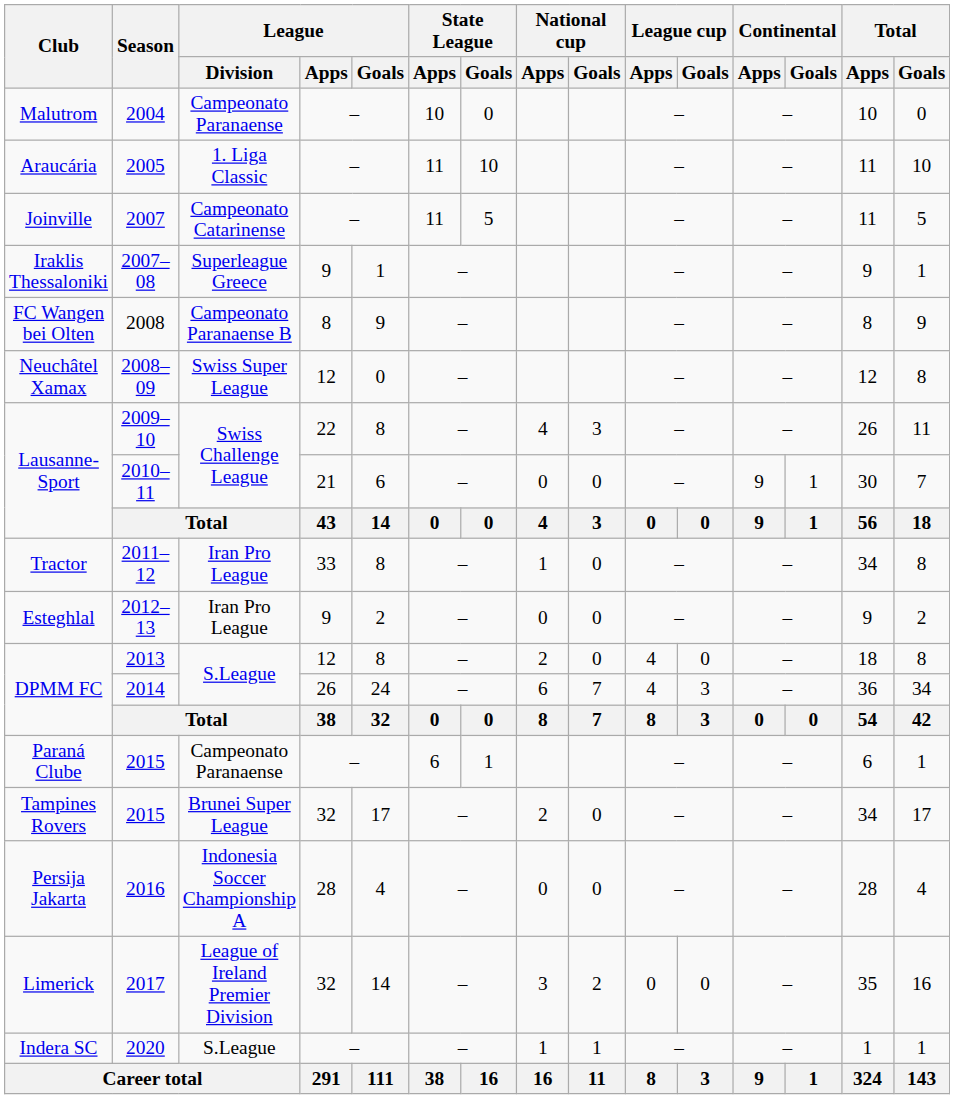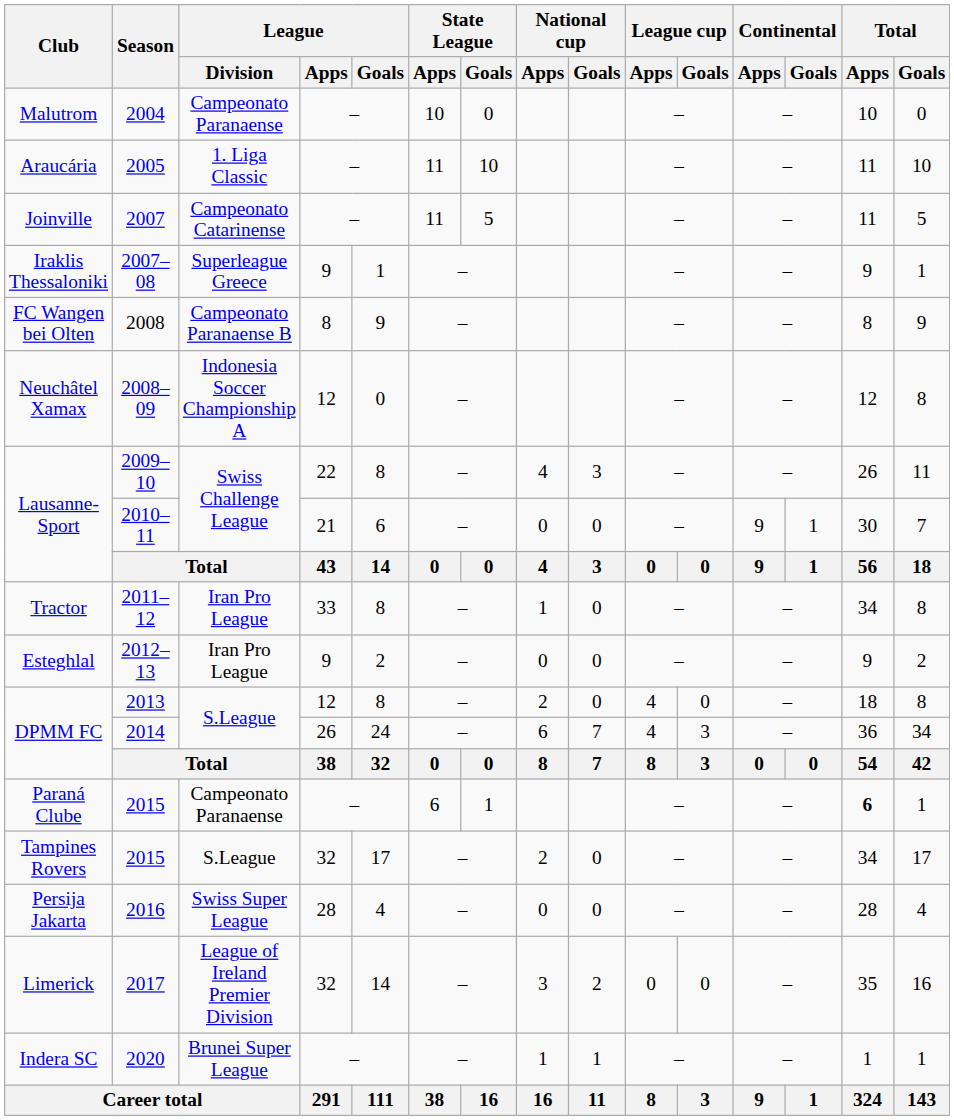2008–09 | League / Division: Swiss Super League -> Indonesia Soccer Championship A
Paraná Clube / 2015 | Total / Apps: normal -> bold
Tampines Rovers / 2015 | League / Division: Brunei Super League -> S.League
2016 | League / Division: Indonesia Soccer Championship A -> Swiss Super League
2020 | League / Division: S.League -> Brunei Super League
